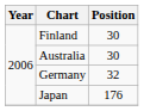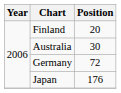Finland | Position: 30 -> 20
Germany | Position: 32 -> 72
